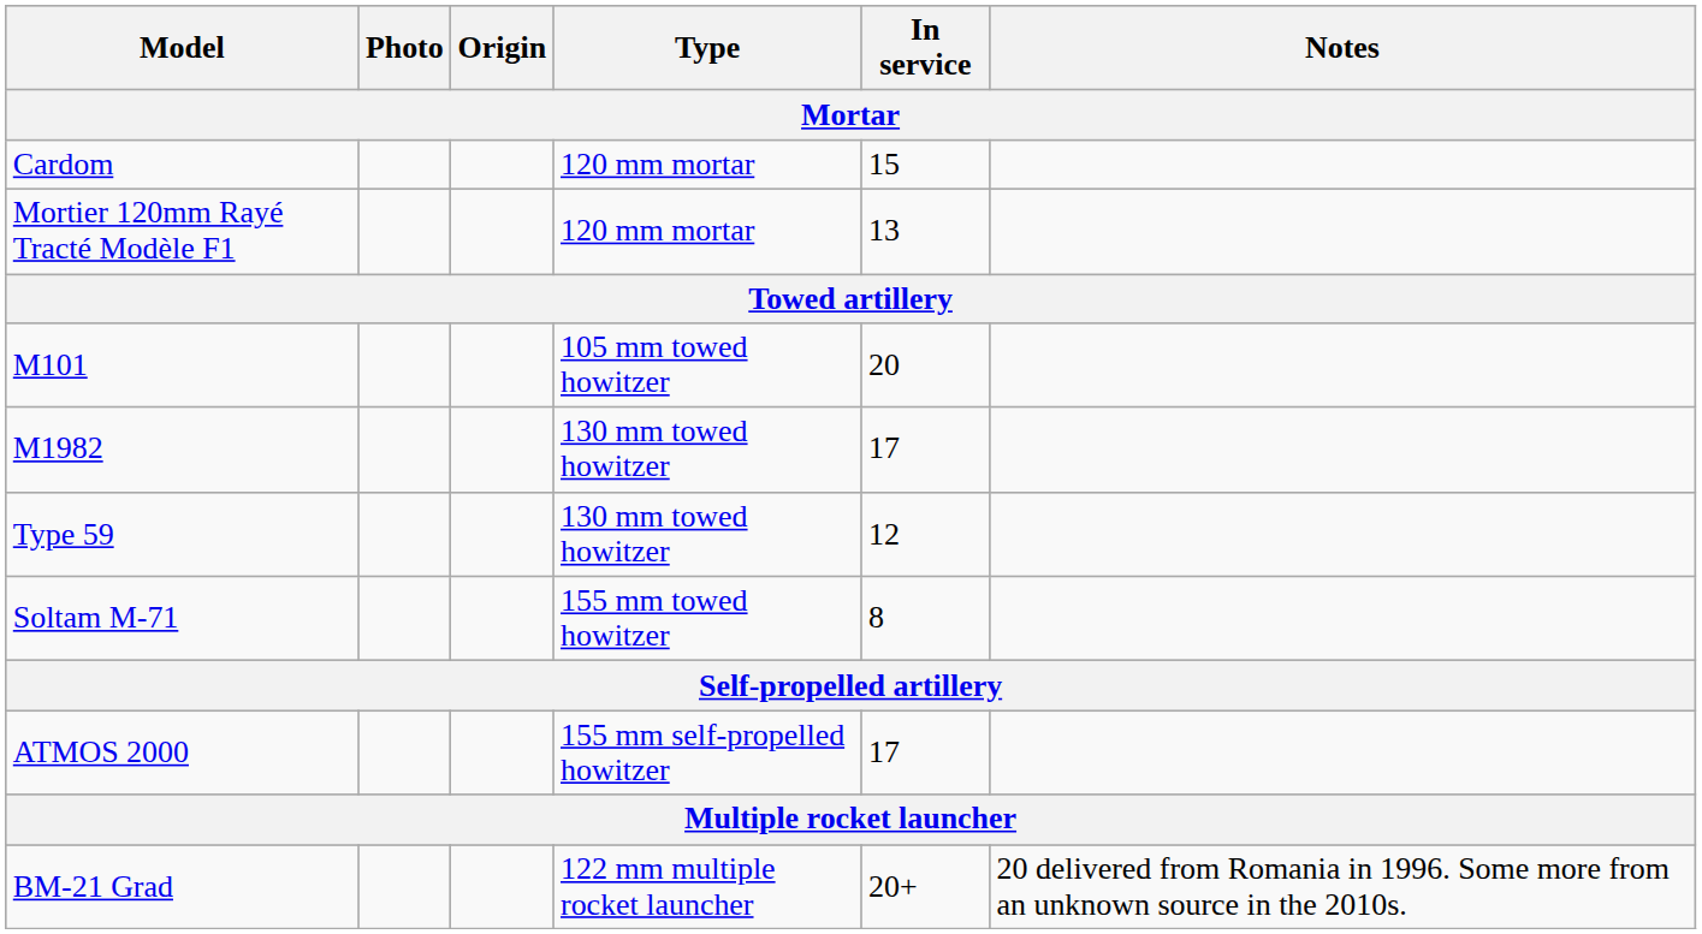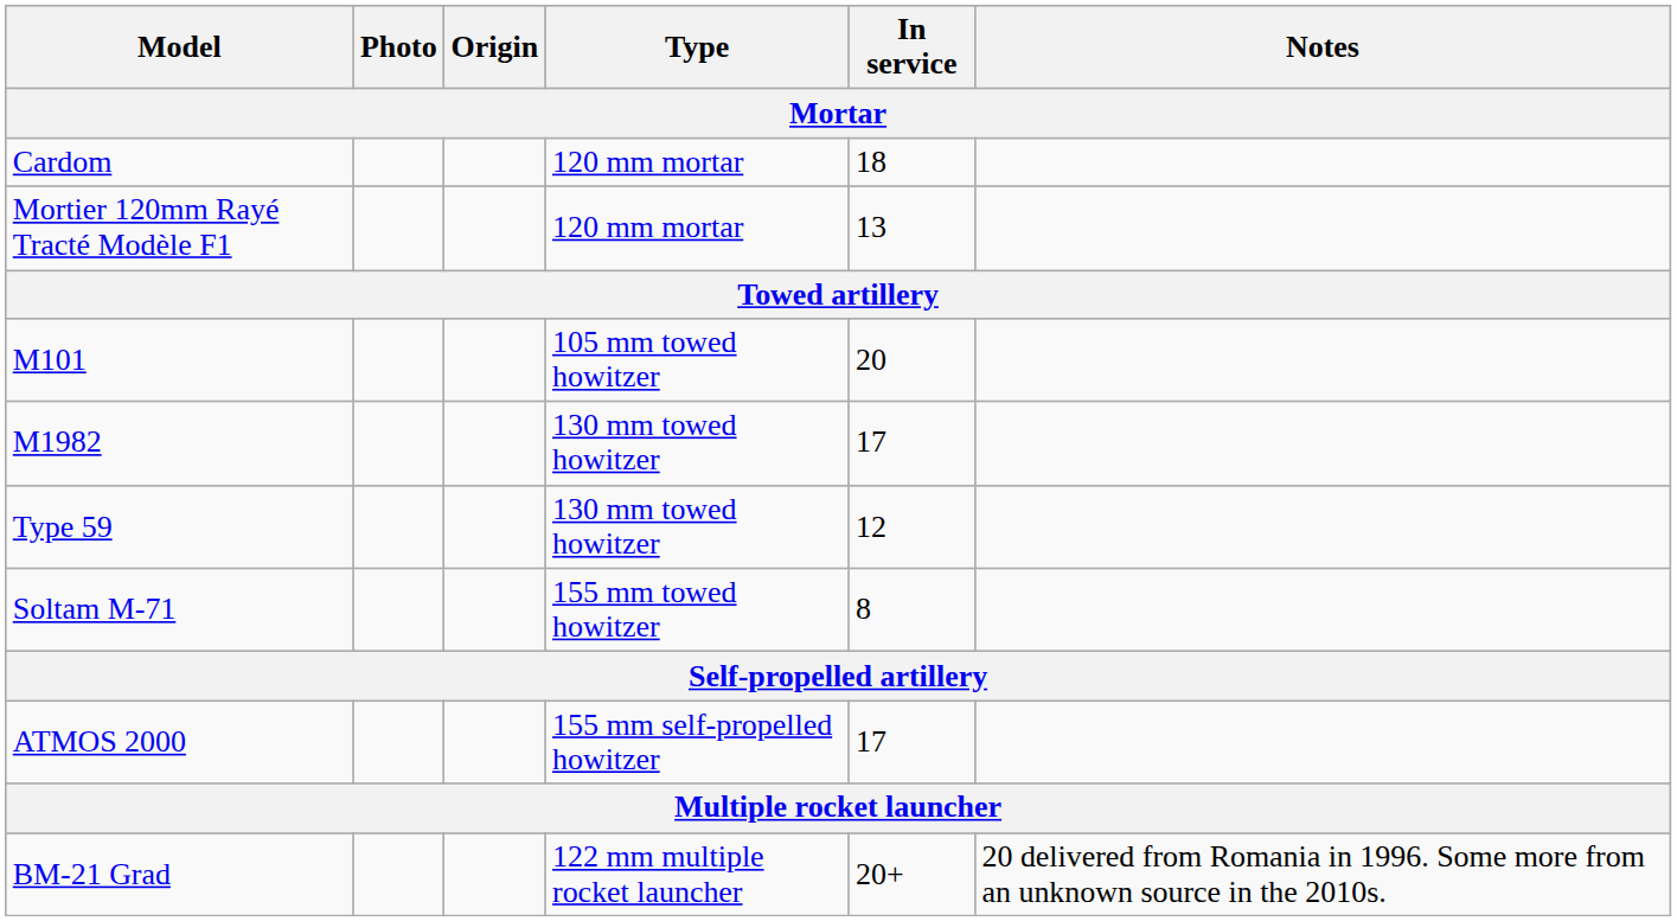Cardom | In service: 15 -> 18
